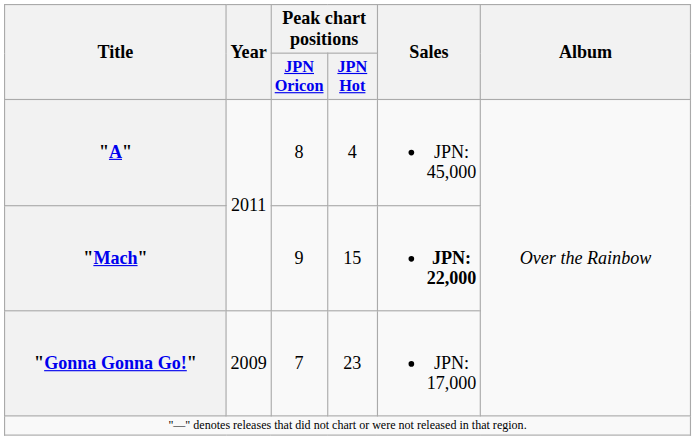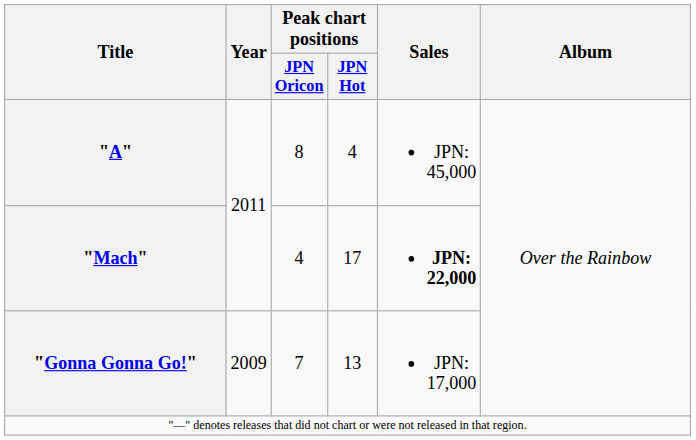"Mach" | Peak chart positions / JPN Oricon: 9 -> 4
"Mach" | Peak chart positions / JPN Hot: 15 -> 17
"Gonna Gonna Go!" | Peak chart positions / JPN Hot: 23 -> 13
